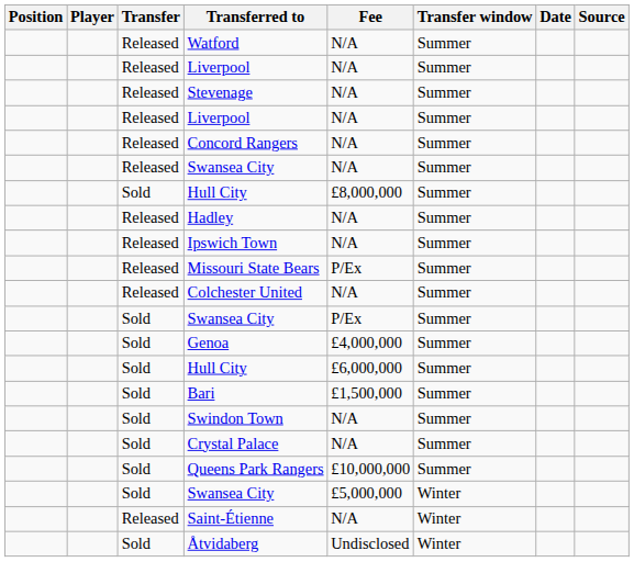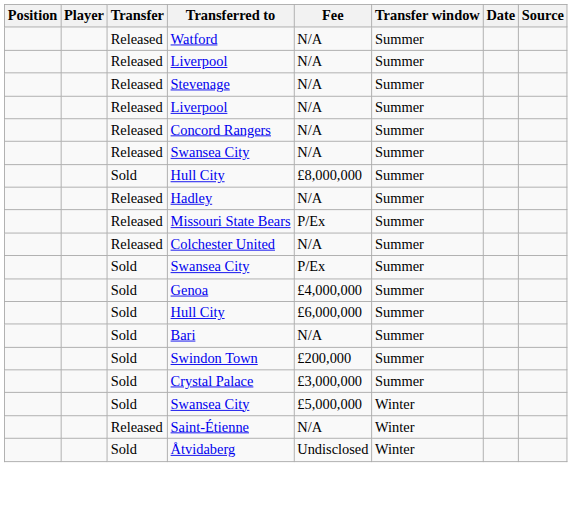- row: Released | Ipswich Town | N/A | Summer
Bari | Fee: £1,500,000 -> N/A
Swindon Town | Fee: N/A -> £200,000
Crystal Palace | Fee: N/A -> £3,000,000
- row: Sold | Queens Park Rangers | £10,000,000 | Summer
